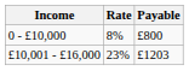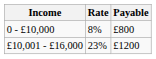£10,001 - £16,000 | Payable: £1203 -> £1200
